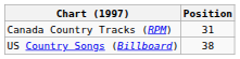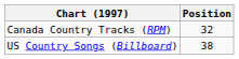Canada Country Tracks (RPM) | Position: 31 -> 32
